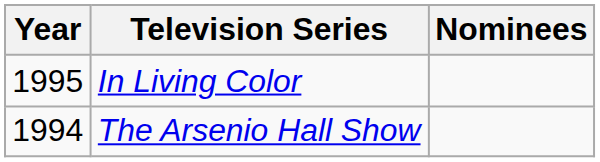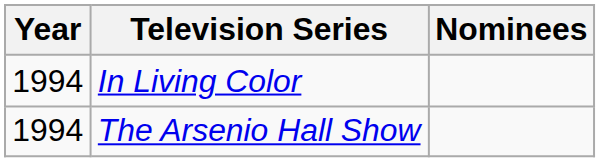In Living Color | Year: 1995 -> 1994
